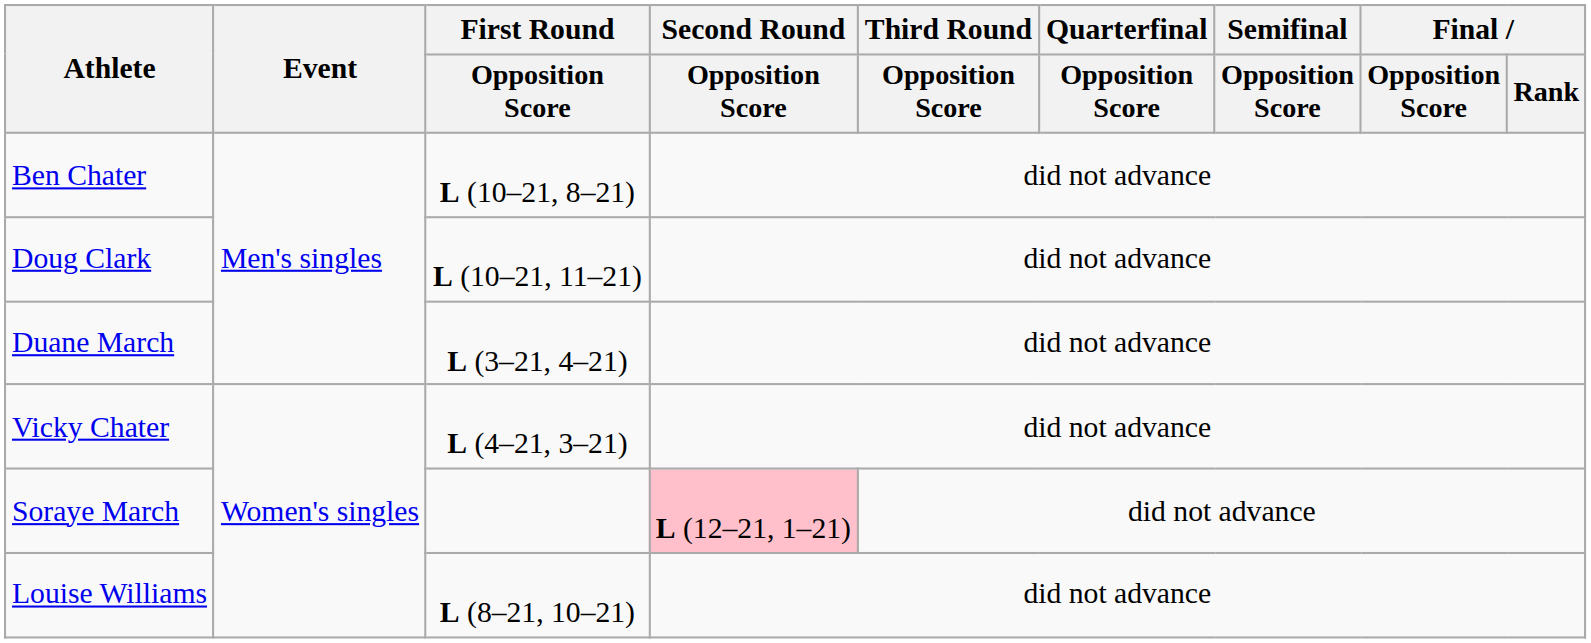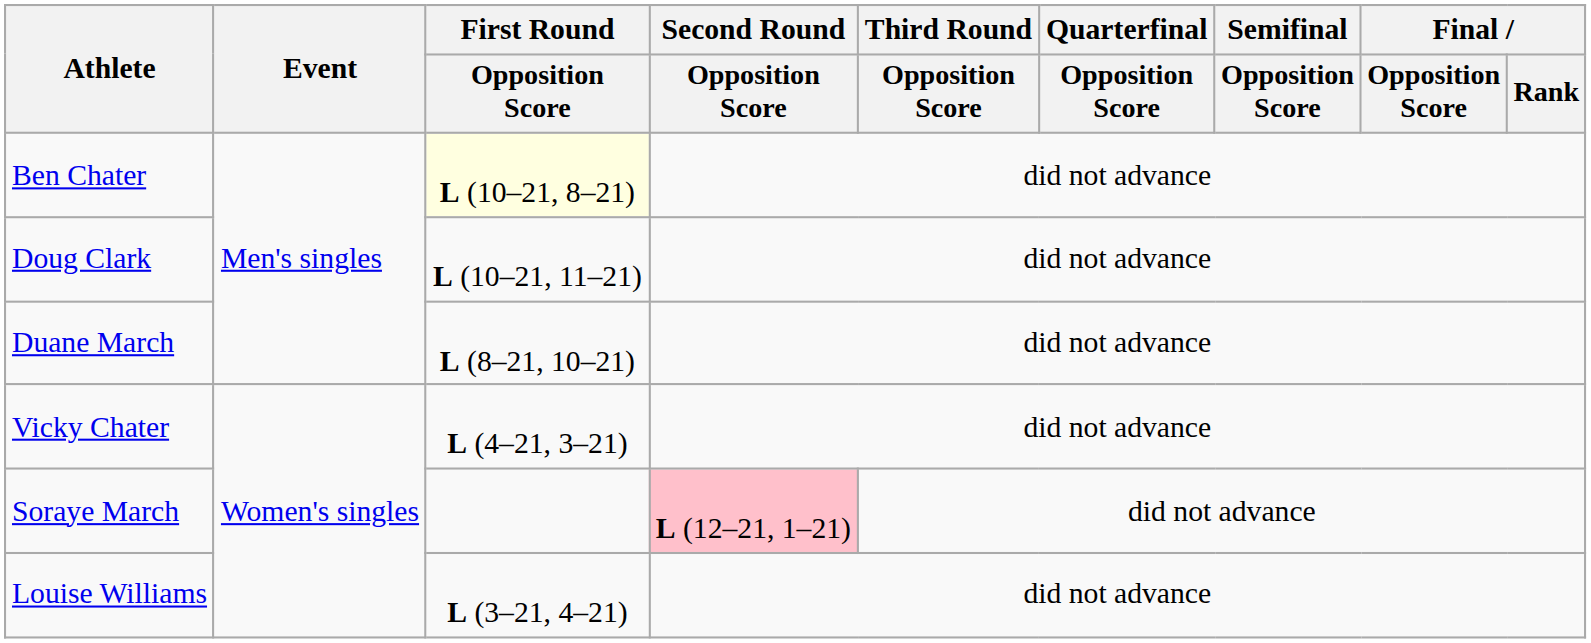Ben Chater | First Round / Opposition Score: no background -> lightyellow background
Duane March | First Round / Opposition Score: L (3–21, 4–21) -> L (8–21, 10–21)
Louise Williams | First Round / Opposition Score: L (8–21, 10–21) -> L (3–21, 4–21)
